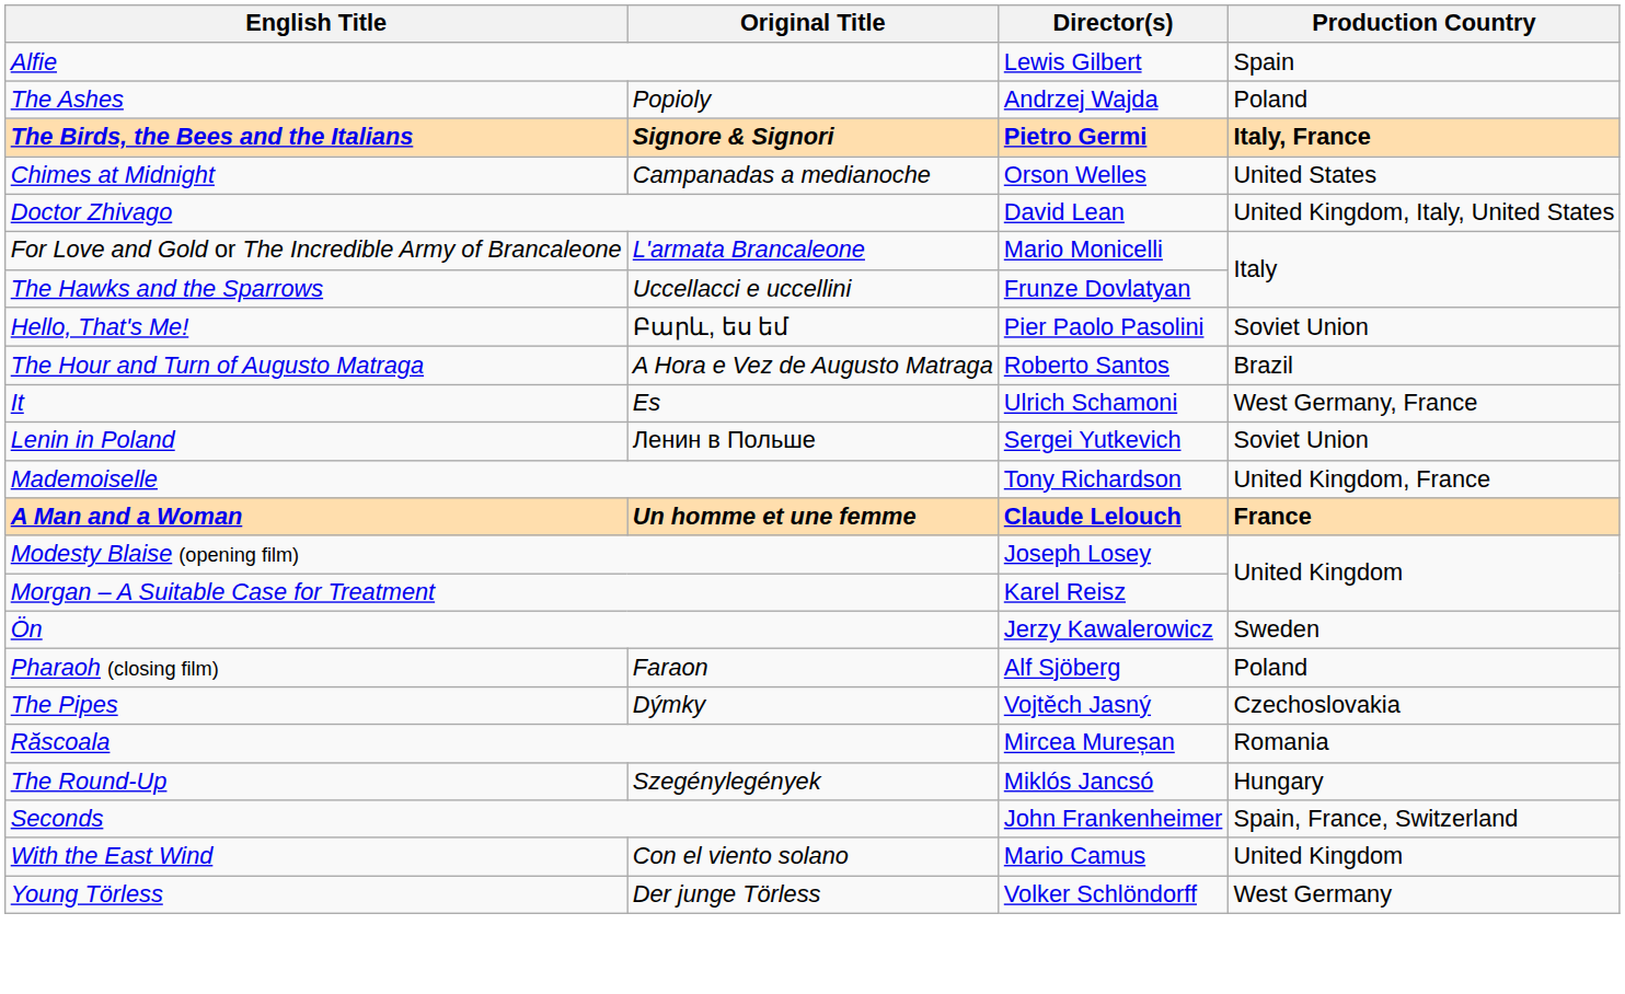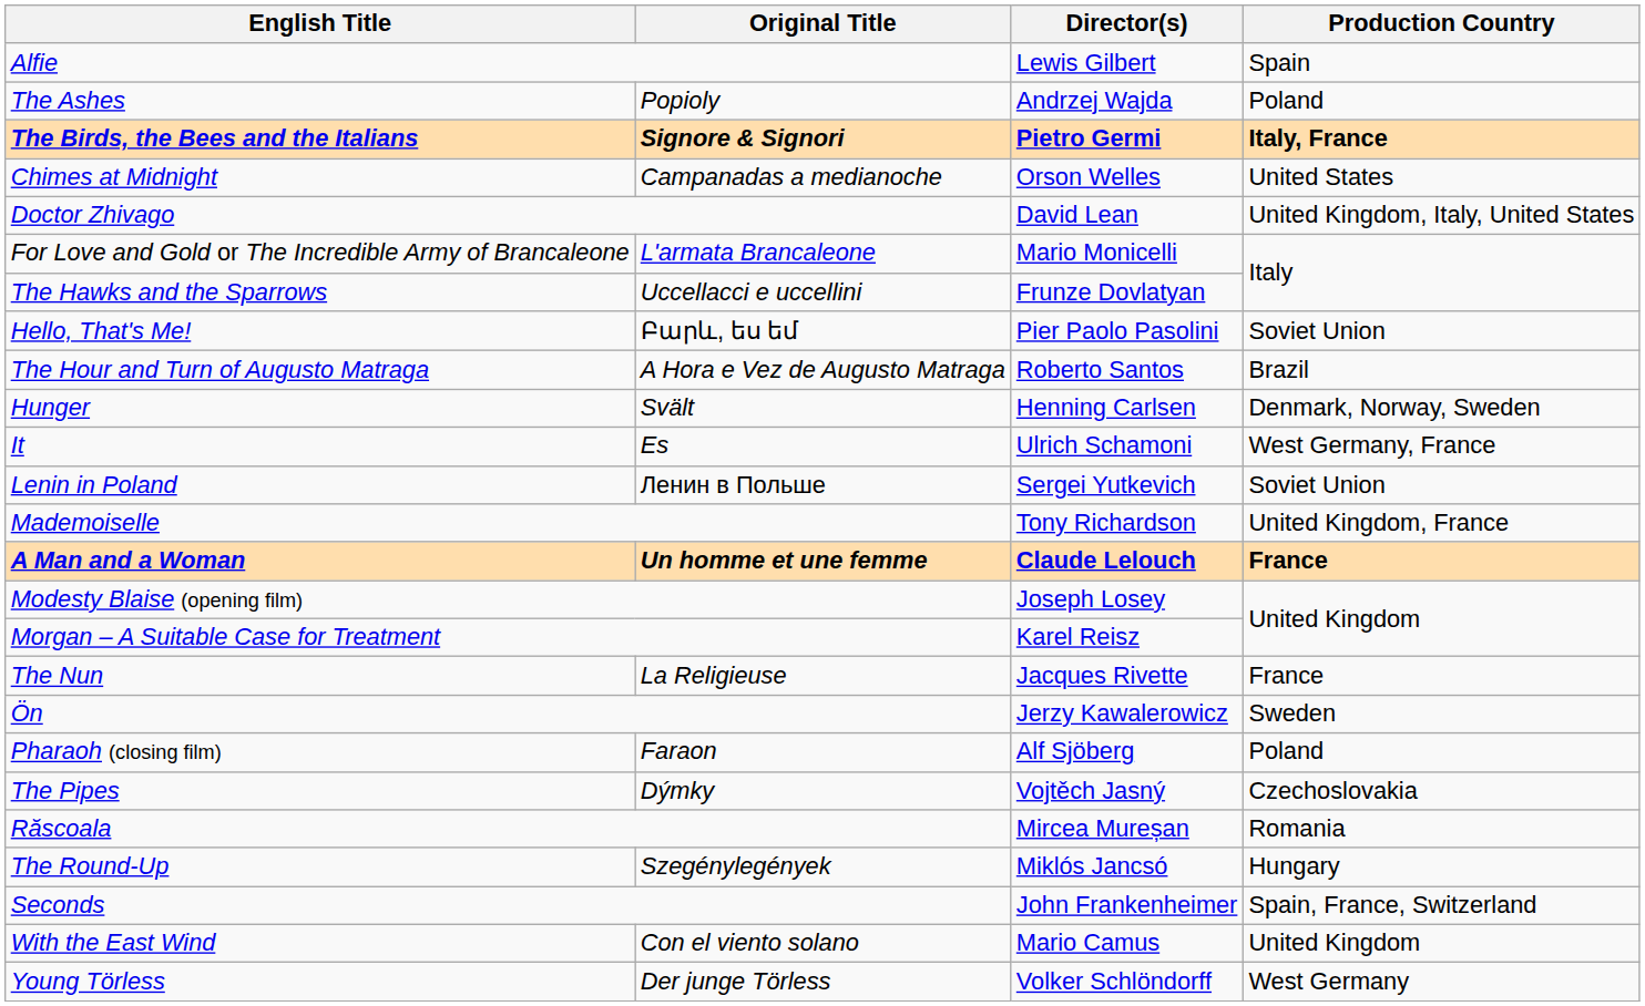+ row: Hunger | Svält | Henning Carlsen | Denmark, Norway, Sweden
+ row: The Nun | La Religieuse | Jacques Rivette | France
